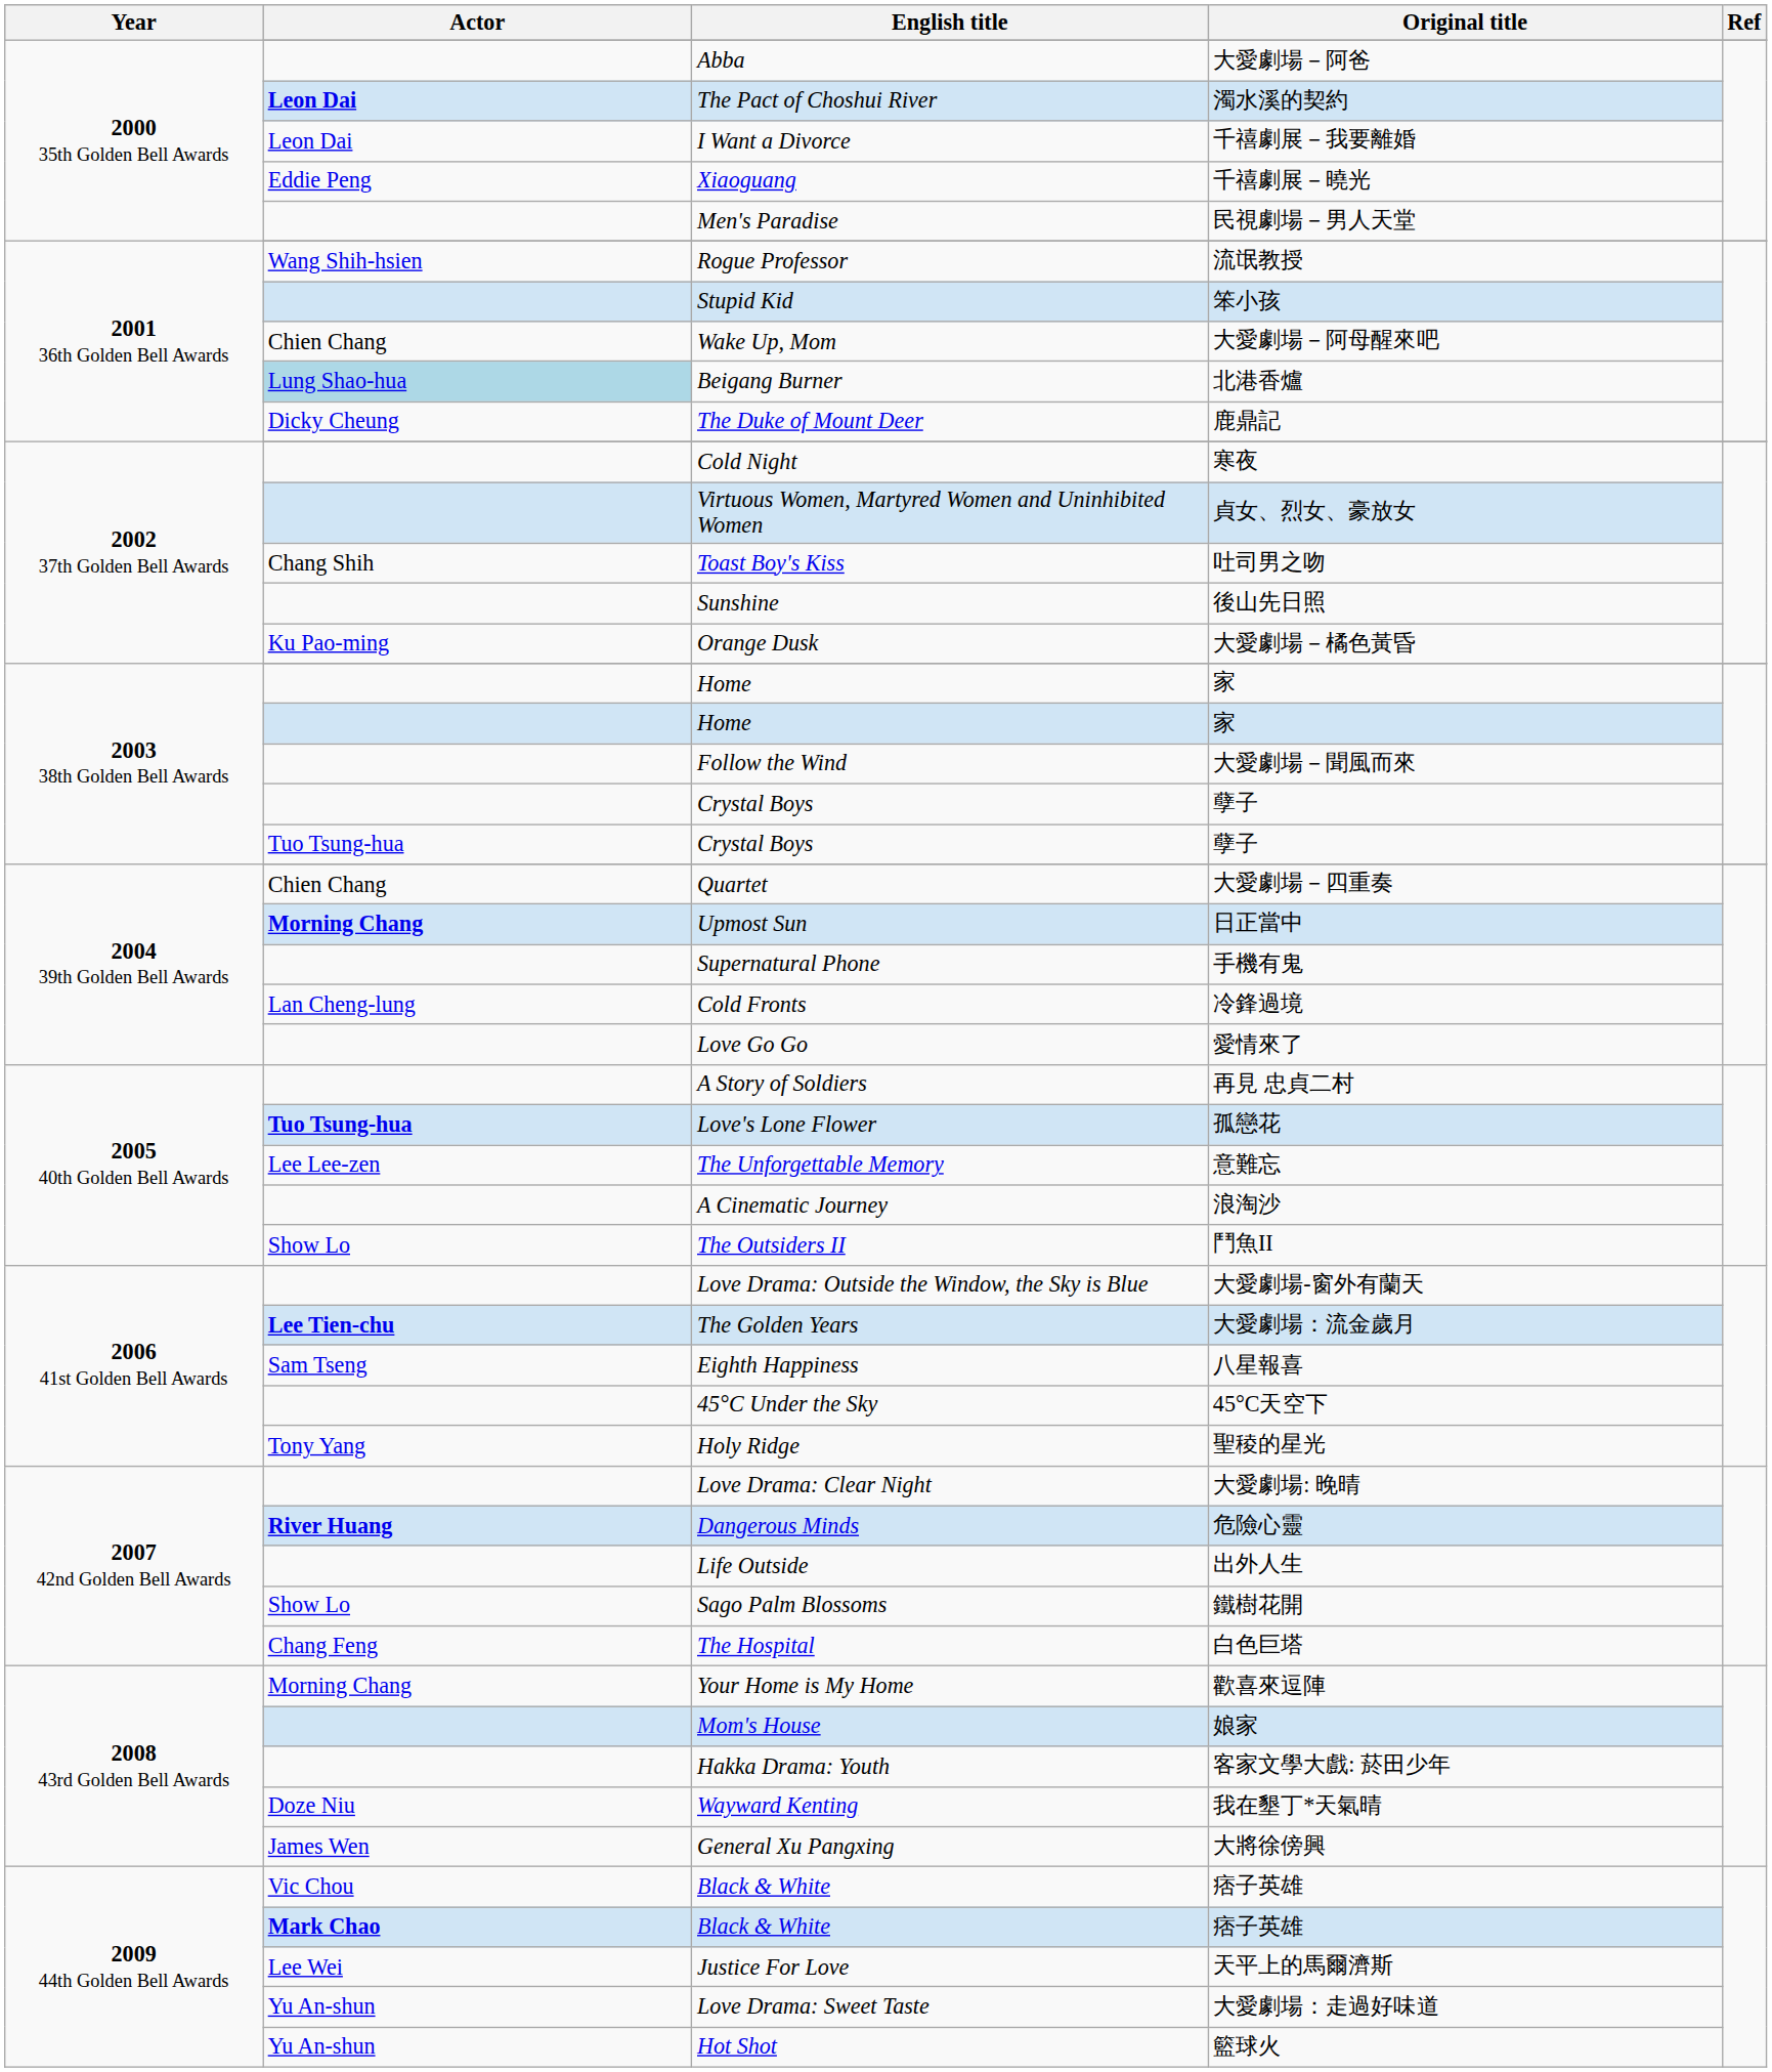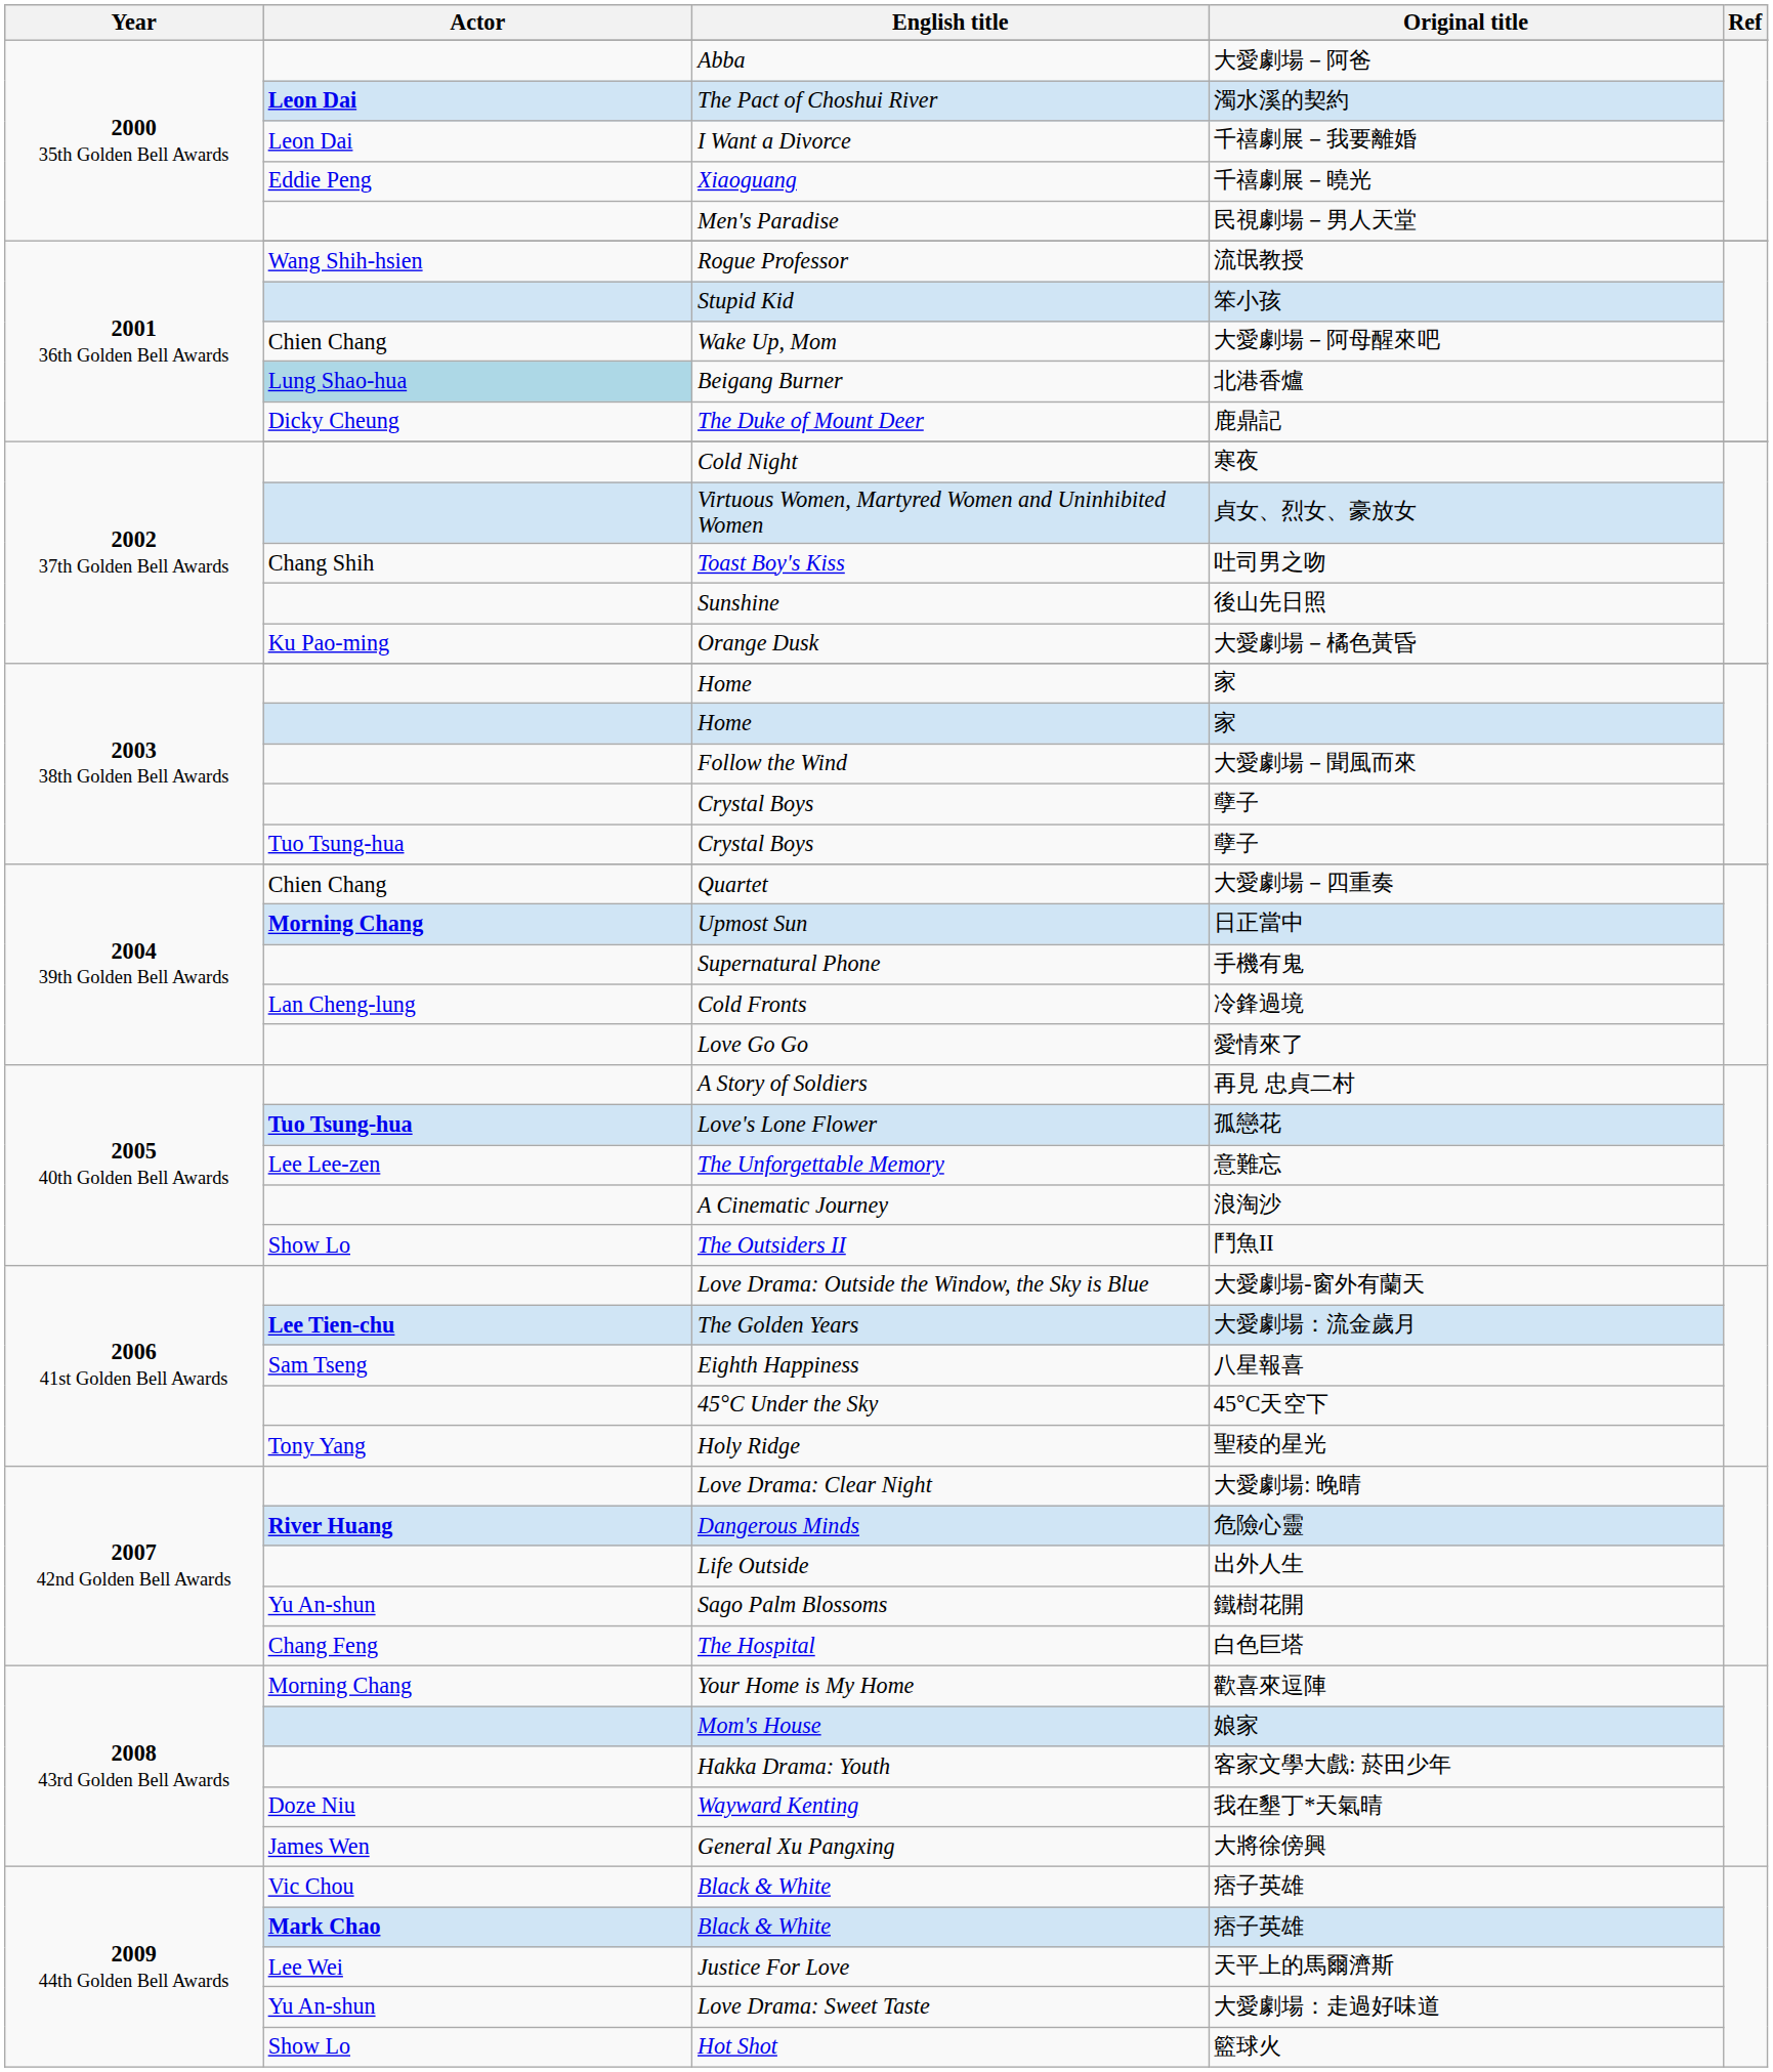Sago Palm Blossoms | Actor: Show Lo -> Yu An-shun
Hot Shot | Actor: Yu An-shun -> Show Lo
